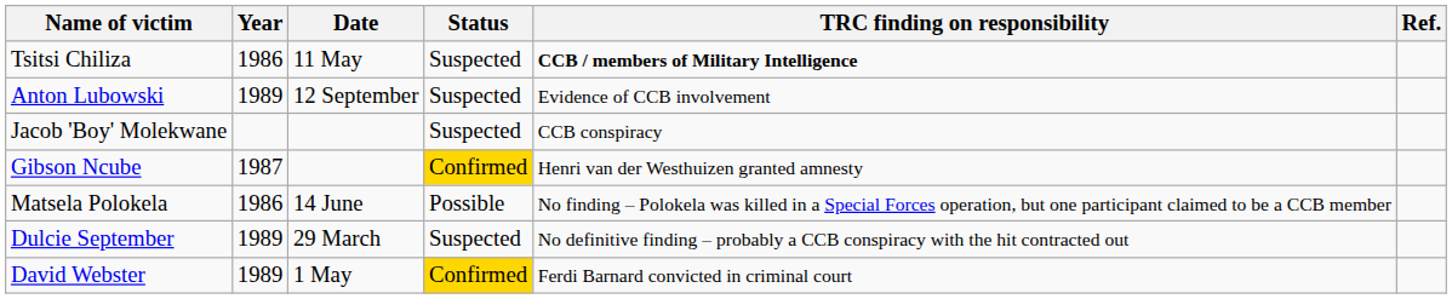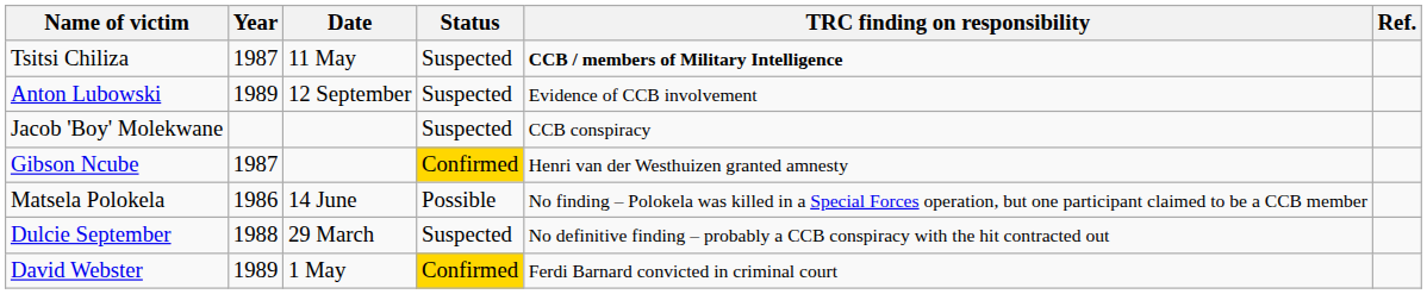Tsitsi Chiliza | Year: 1986 -> 1987
Dulcie September | Year: 1989 -> 1988
